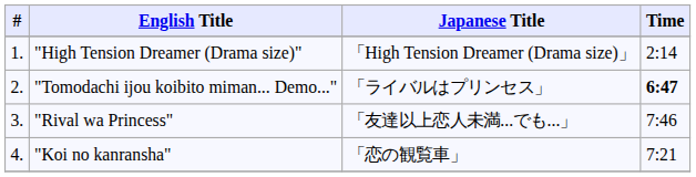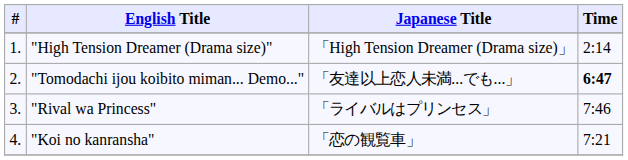"Tomodachi ijou koibito miman... Demo..." | Japanese Title: 「ライバルはプリンセス」 -> 「友達以上恋人未満...でも...」
"Rival wa Princess" | Japanese Title: 「友達以上恋人未満...でも...」 -> 「ライバルはプリンセス」
